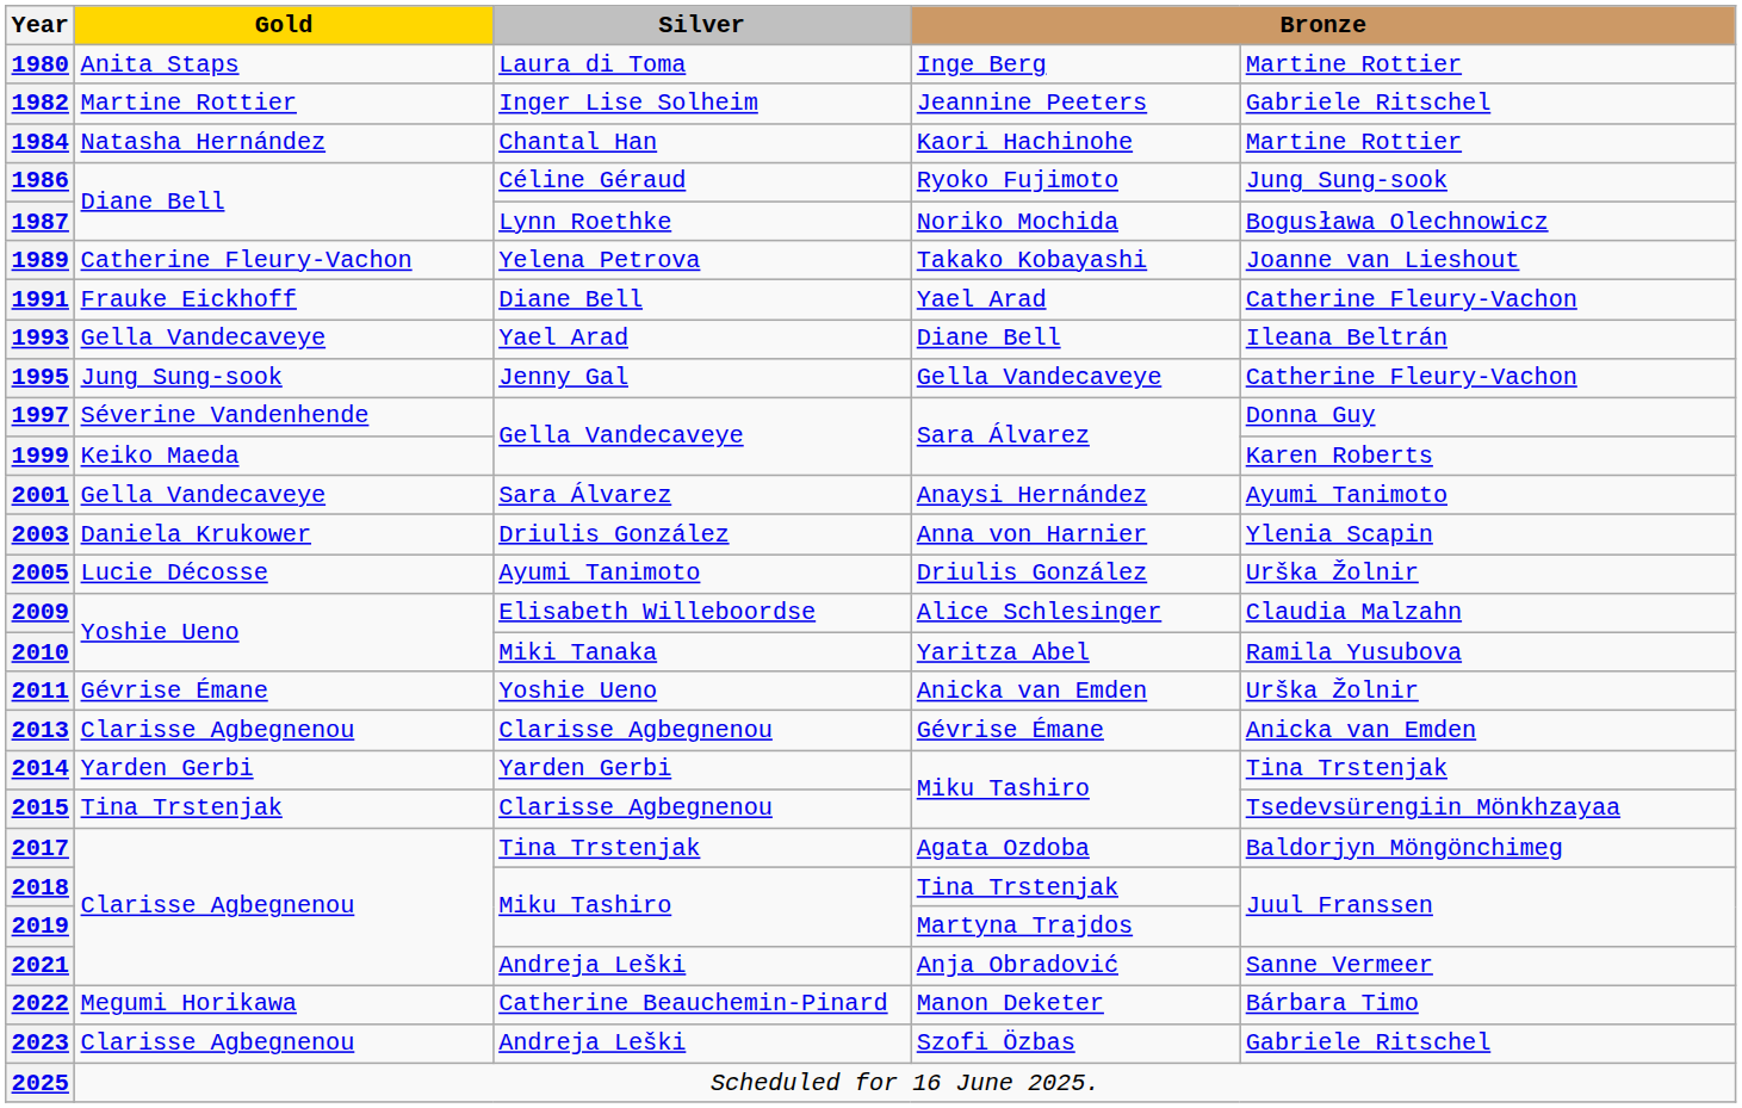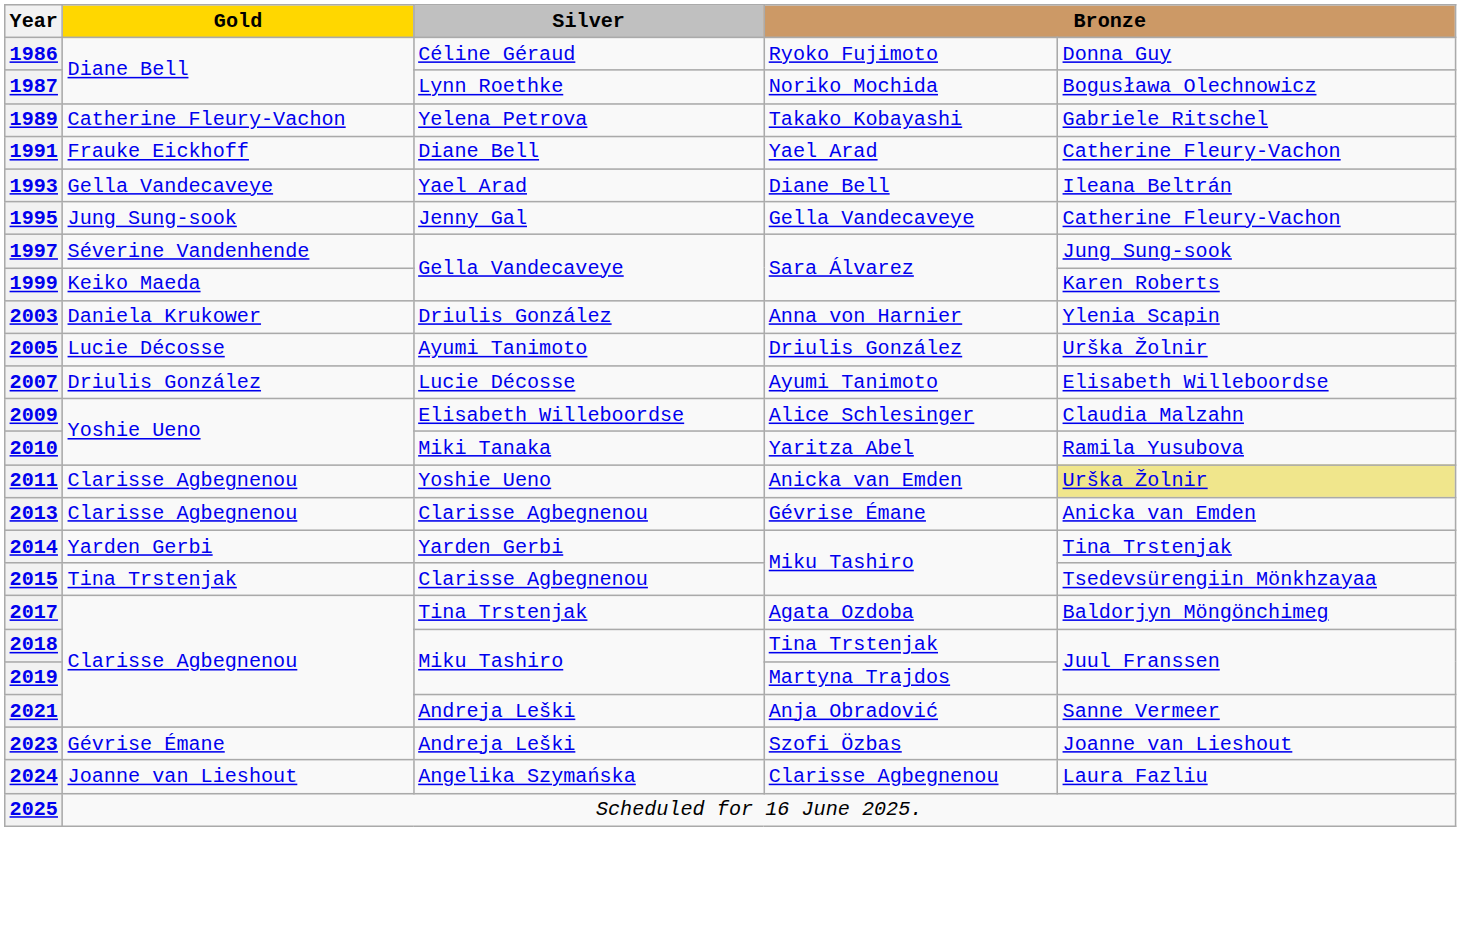- row: 1980 | Anita Staps | Laura di Toma | Inge Berg | Martine Rottier
- row: 1982 | Martine Rottier | Inger Lise Solheim | Jeannine Peeters | Gabriele Ritschel
- row: 1984 | Natasha Hernández | Chantal Han | Kaori Hachinohe | Martine Rottier
1986 | column 5: Jung Sung-sook -> Donna Guy
1989 | column 5: Joanne van Lieshout -> Gabriele Ritschel
1997 | column 5: Donna Guy -> Jung Sung-sook
- row: 2001 | Gella Vandecaveye | Sara Álvarez | Anaysi Hernández | Ayumi Tanimoto
+ row: 2007 | Driulis González | Lucie Décosse | Ayumi Tanimoto | Elisabeth Willeboordse
2011 | Gold: Gévrise Émane -> Clarisse Agbegnenou
2011 | column 5: no background -> khaki background
- row: 2022 | Megumi Horikawa | Catherine Beauchemin-Pinard | Manon Deketer | Bárbara Timo
2023 | Gold: Clarisse Agbegnenou -> Gévrise Émane
2023 | column 5: Gabriele Ritschel -> Joanne van Lieshout
+ row: 2024 | Joanne van Lieshout | Angelika Szymańska | Clarisse Agbegnenou | Laura Fazliu
